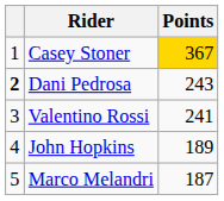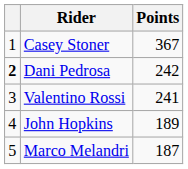Casey Stoner | Points: gold background -> no background
Dani Pedrosa | Points: 243 -> 242
